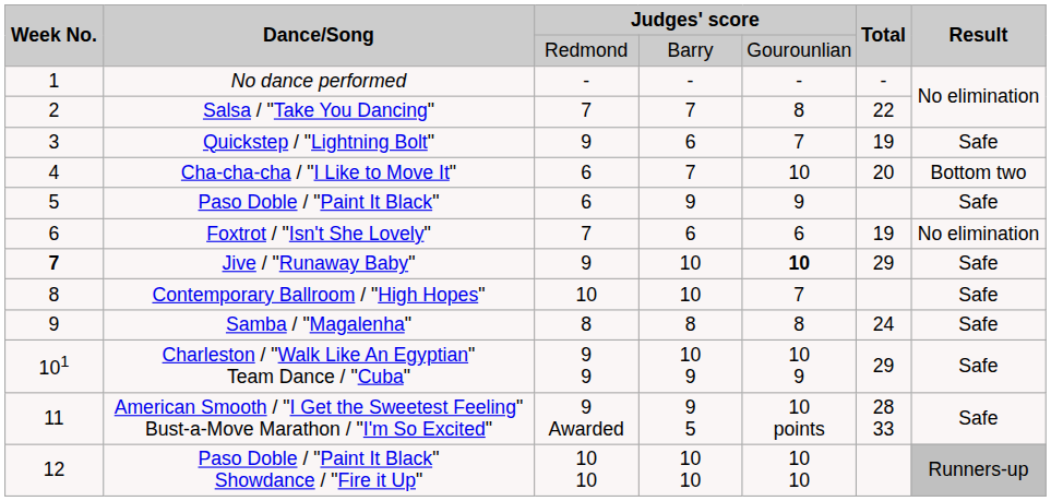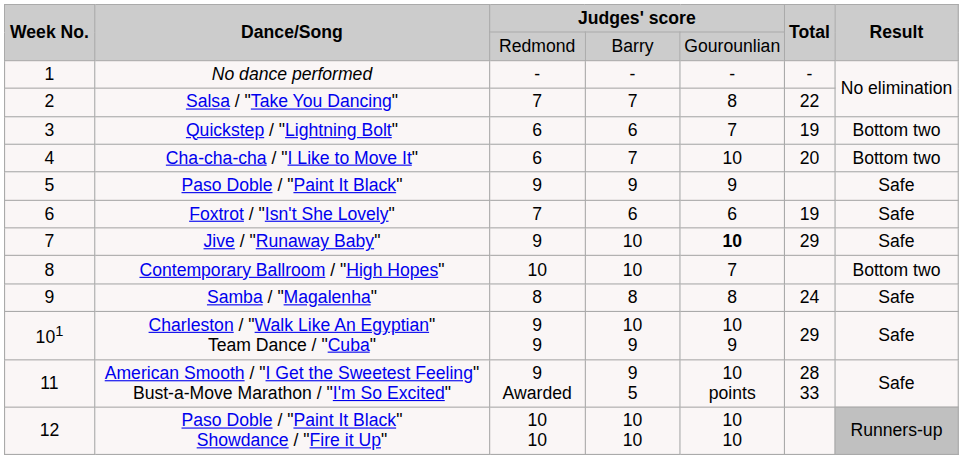Quickstep / "Lightning Bolt" | column 3: 9 -> 6
Quickstep / "Lightning Bolt" | Result: Safe -> Bottom two
Paso Doble / "Paint It Black" | column 3: 6 -> 9
Foxtrot / "Isn't She Lovely" | Result: No elimination -> Safe
Jive / "Runaway Baby" | Week No.: bold -> normal
Contemporary Ballroom / "High Hopes" | Result: Safe -> Bottom two
